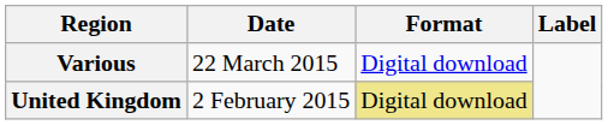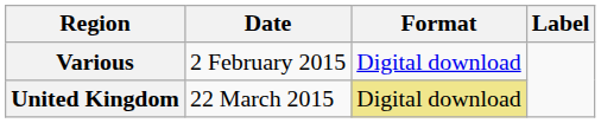Various | Date: 22 March 2015 -> 2 February 2015
United Kingdom | Date: 2 February 2015 -> 22 March 2015
